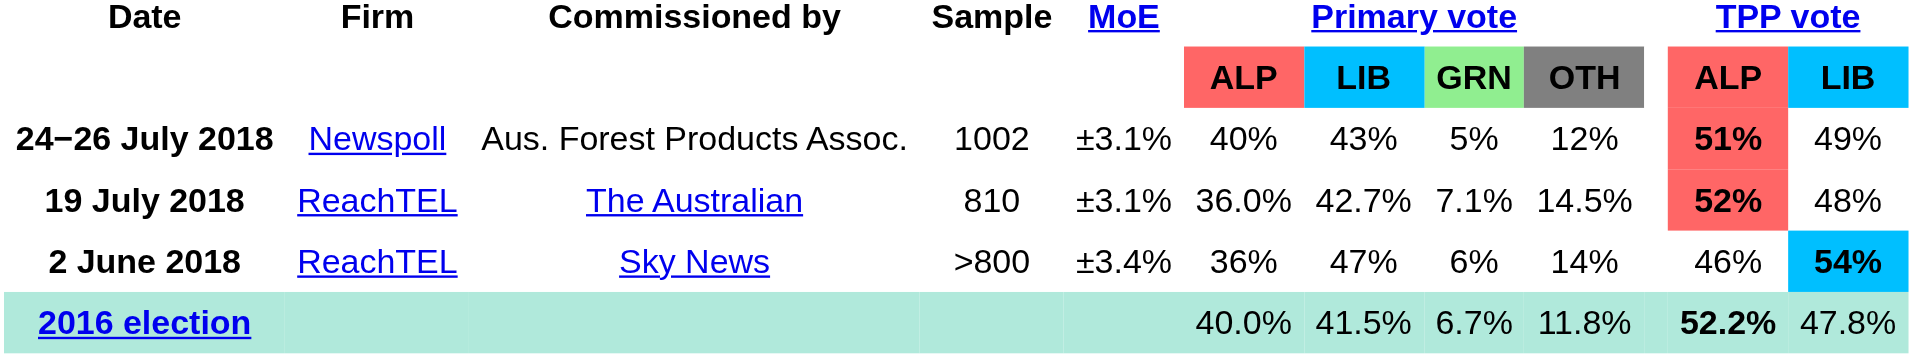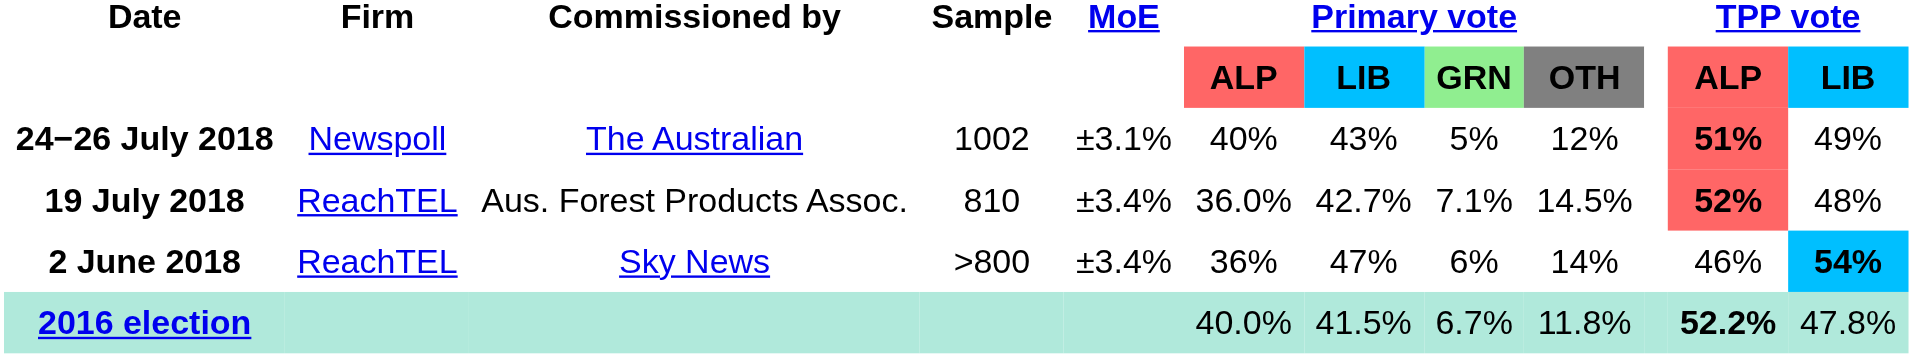24−26 July 2018 | Commissioned by: Aus. Forest Products Assoc. -> The Australian
19 July 2018 | Commissioned by: The Australian -> Aus. Forest Products Assoc.
19 July 2018 | MoE: ±3.1% -> ±3.4%
